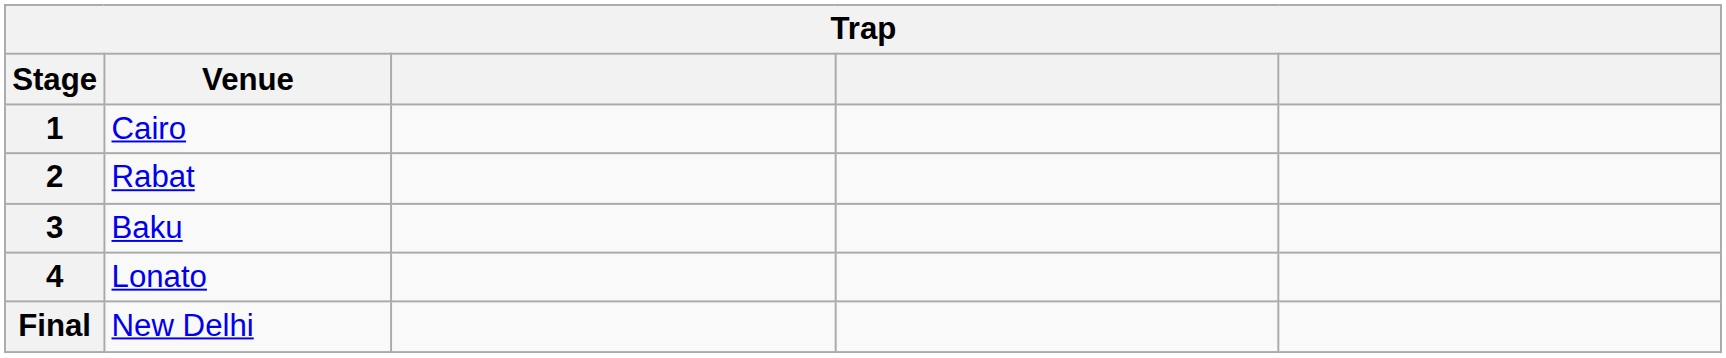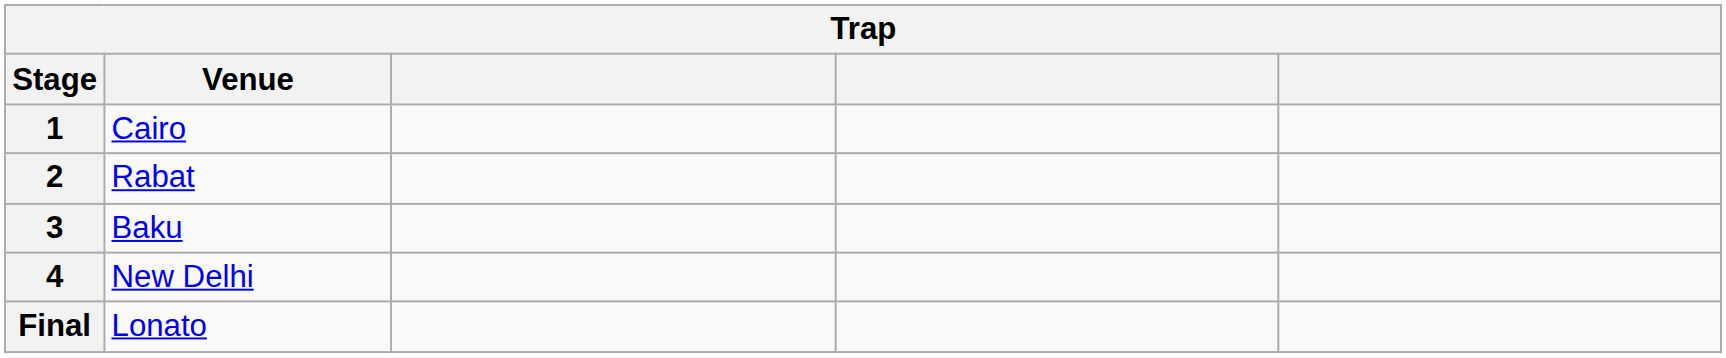4 | Venue: Lonato -> New Delhi
Final | Venue: New Delhi -> Lonato
